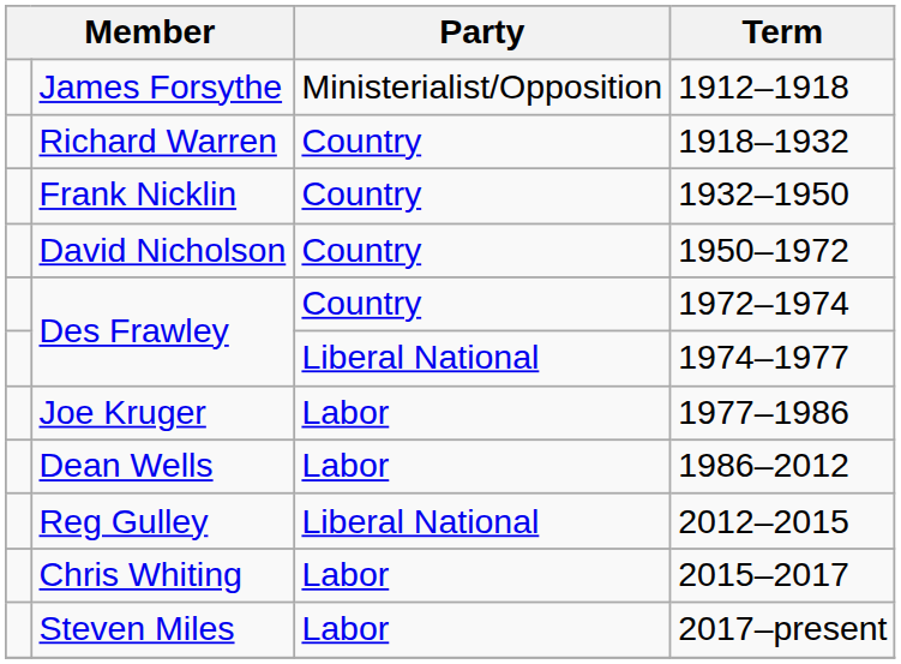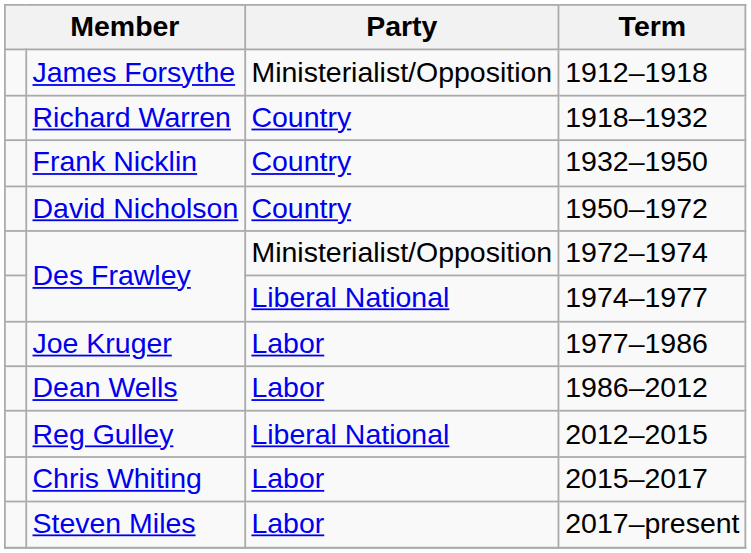Des Frawley / 1972–1974 | Party: Country -> Ministerialist/Opposition
